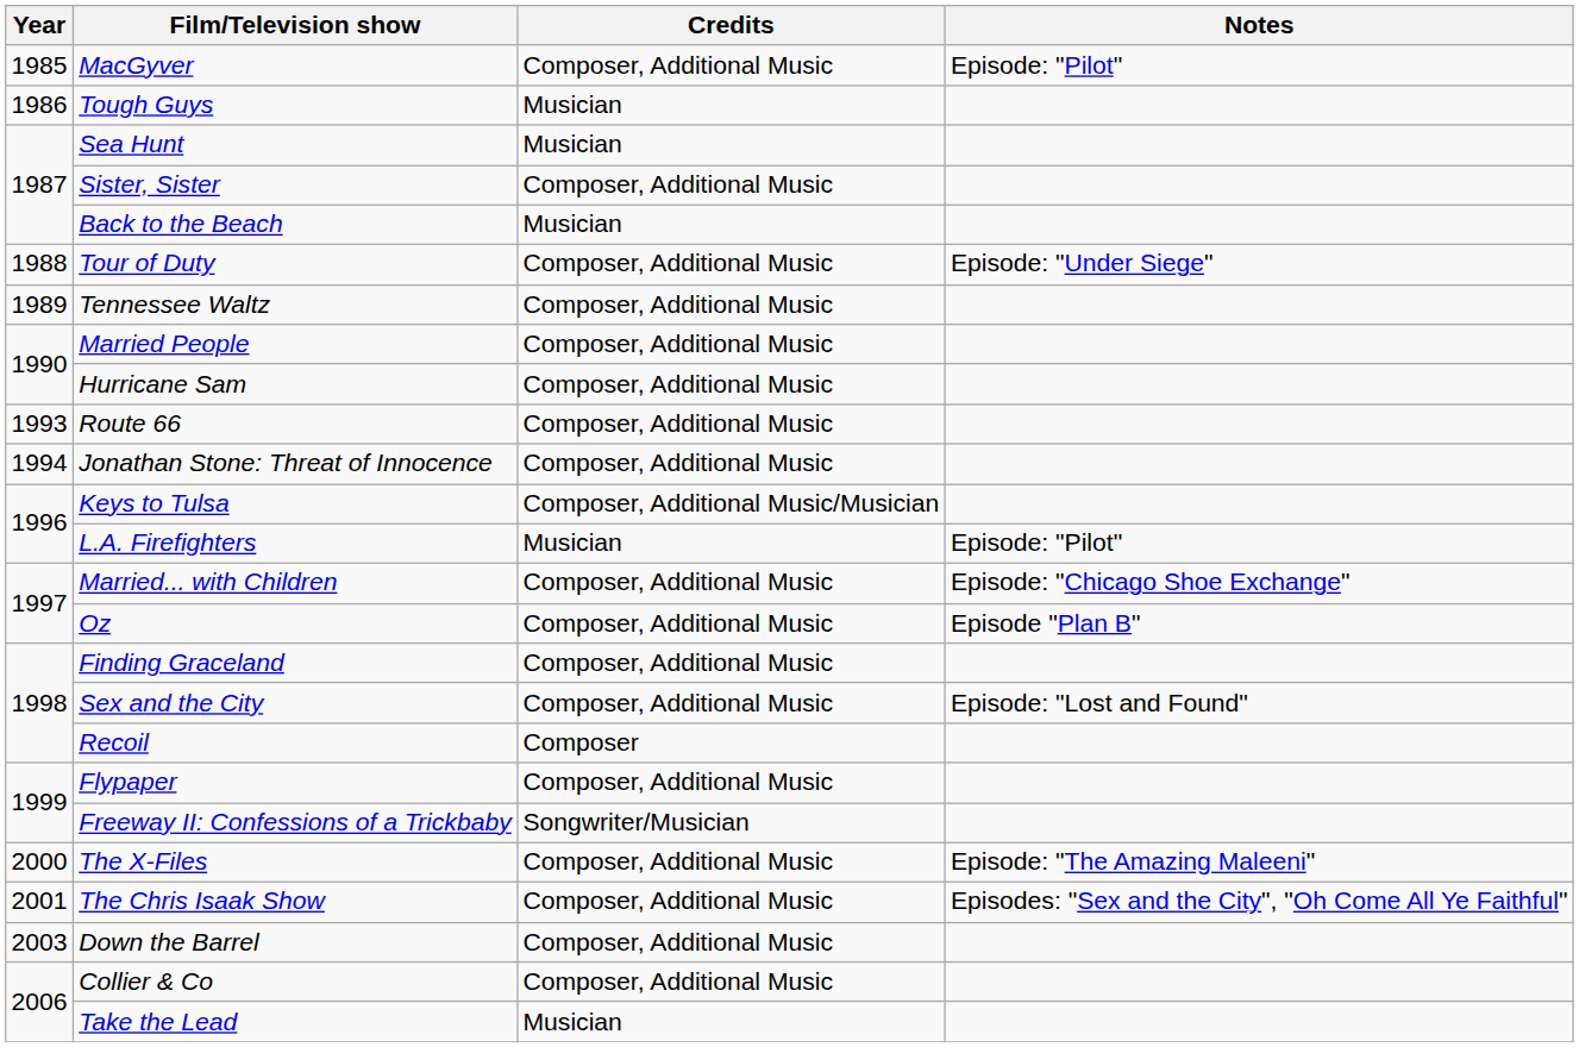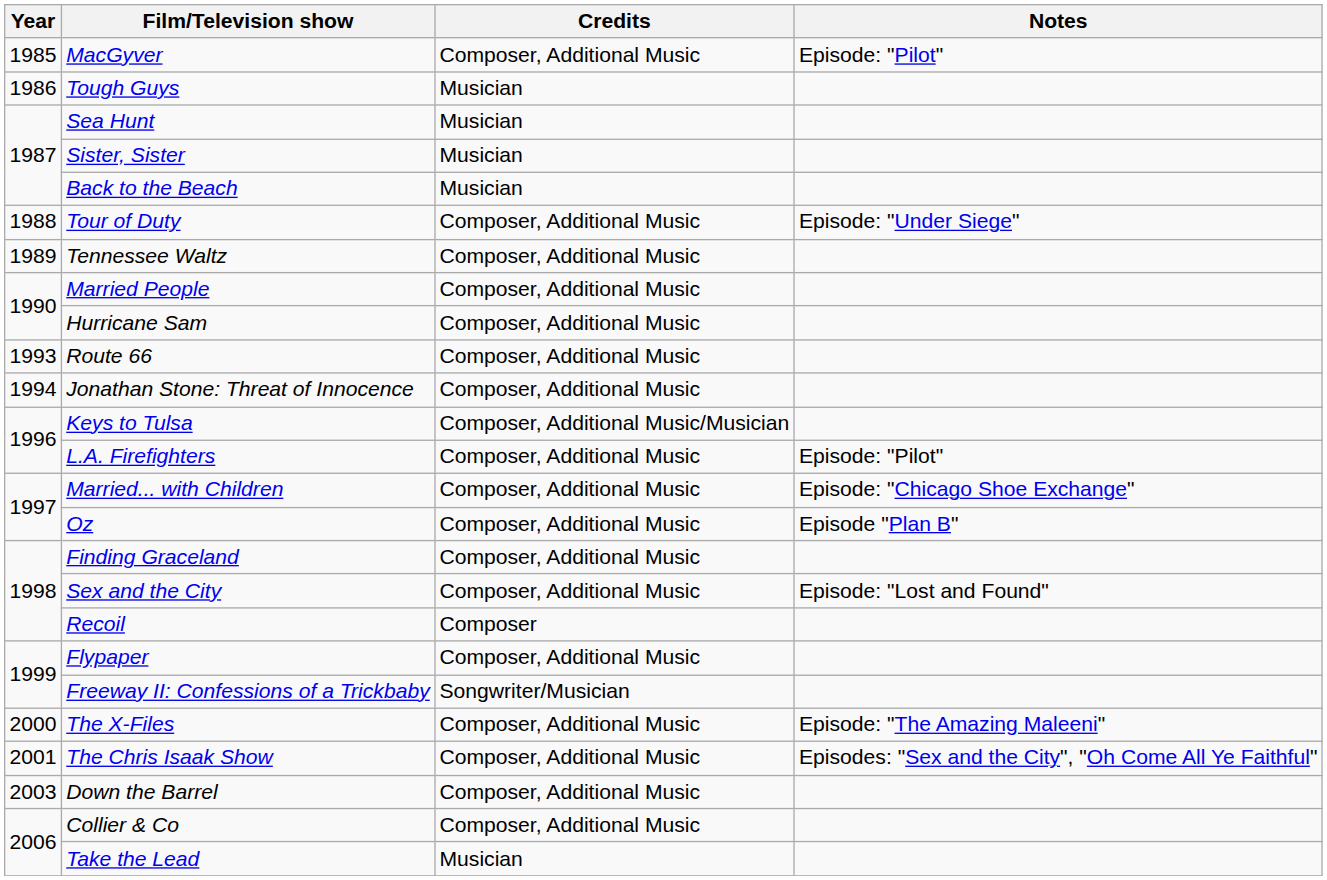Sister, Sister | Credits: Composer, Additional Music -> Musician
L.A. Firefighters | Credits: Musician -> Composer, Additional Music
